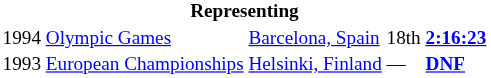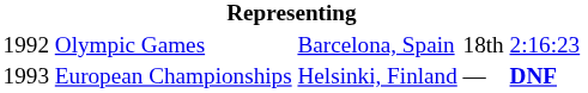Olympic Games | column 1: 1994 -> 1992
Olympic Games | column 5: bold -> normal
